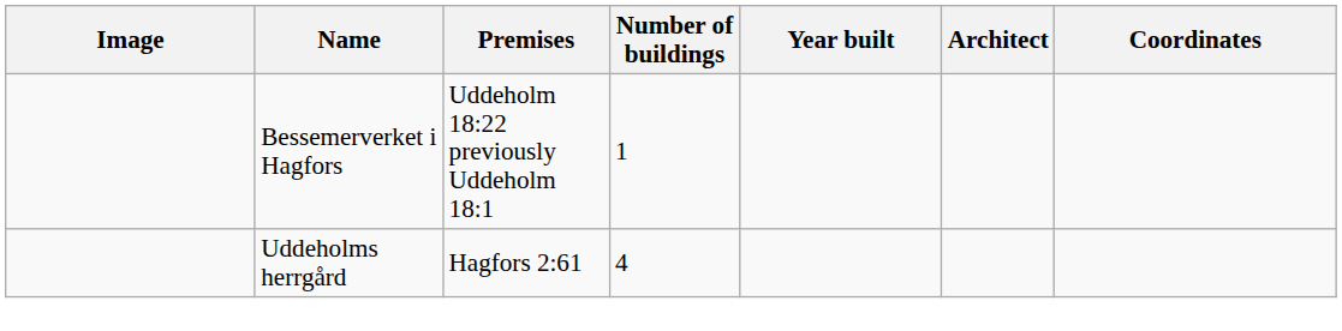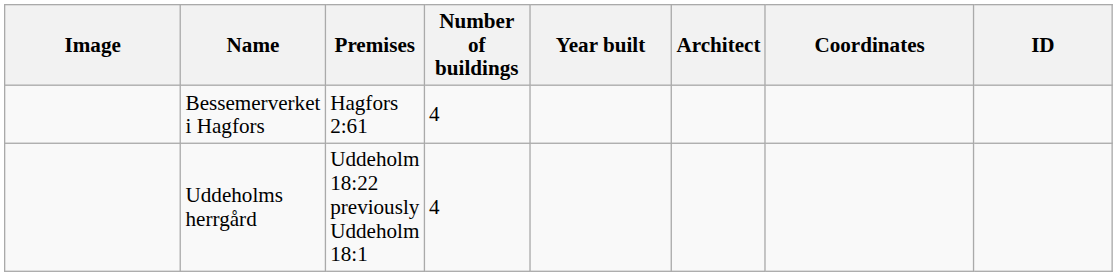+ column: ID
Bessemerverket i Hagfors | Premises: Uddeholm 18:22 previously Uddeholm 18:1 -> Hagfors 2:61
Bessemerverket i Hagfors | Number of buildings: 1 -> 4
Uddeholms herrgård | Premises: Hagfors 2:61 -> Uddeholm 18:22 previously Uddeholm 18:1
